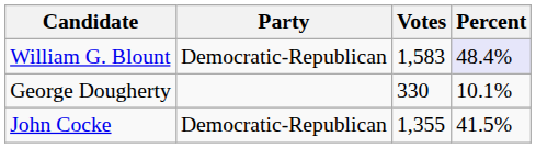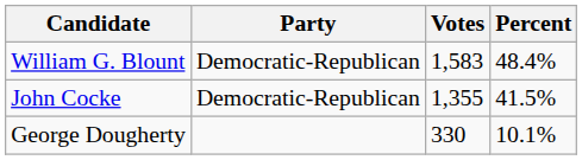William G. Blount | Percent: lavender background -> no background
rows swapped: John Cocke <-> George Dougherty
